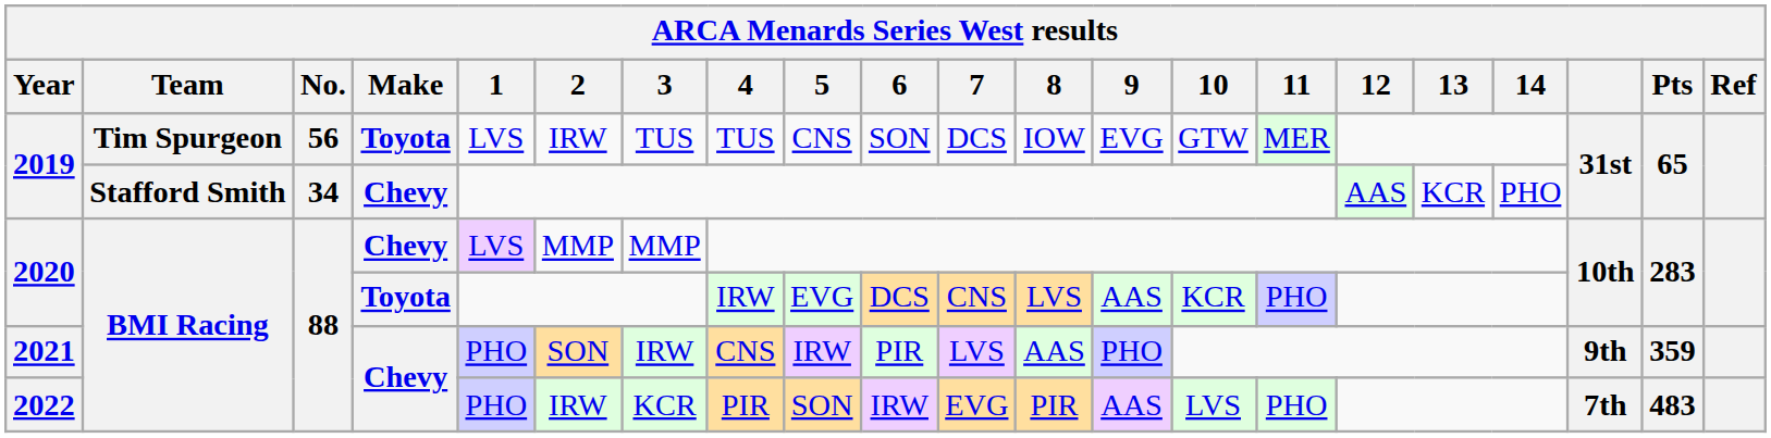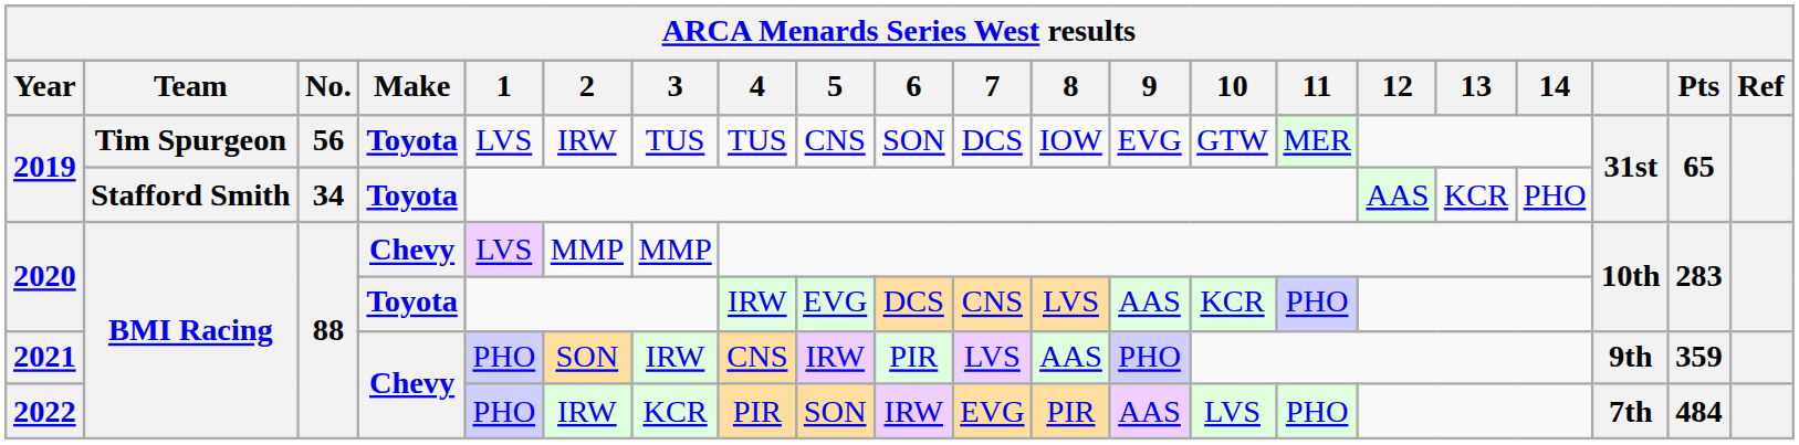2019 / Stafford Smith | Make: Chevy -> Toyota
2022 | Pts: 483 -> 484
